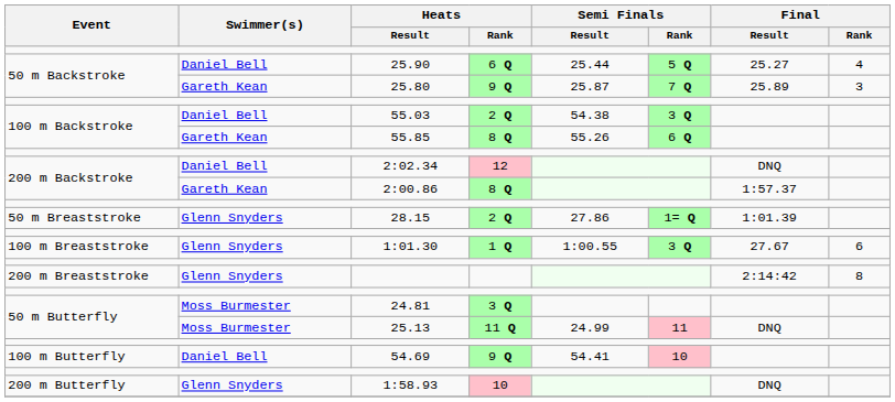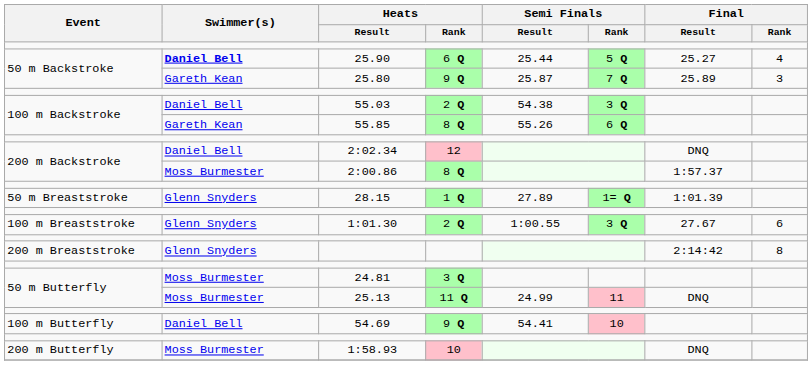25.90 | Swimmer(s): normal -> bold
2:00.86 | Swimmer(s): Gareth Kean -> Moss Burmester
28.15 | Heats / Rank: 2 Q -> 1 Q
28.15 | Semi Finals / Result: 27.86 -> 27.89
1:01.30 | Heats / Rank: 1 Q -> 2 Q
1:58.93 | Swimmer(s): Glenn Snyders -> Moss Burmester
